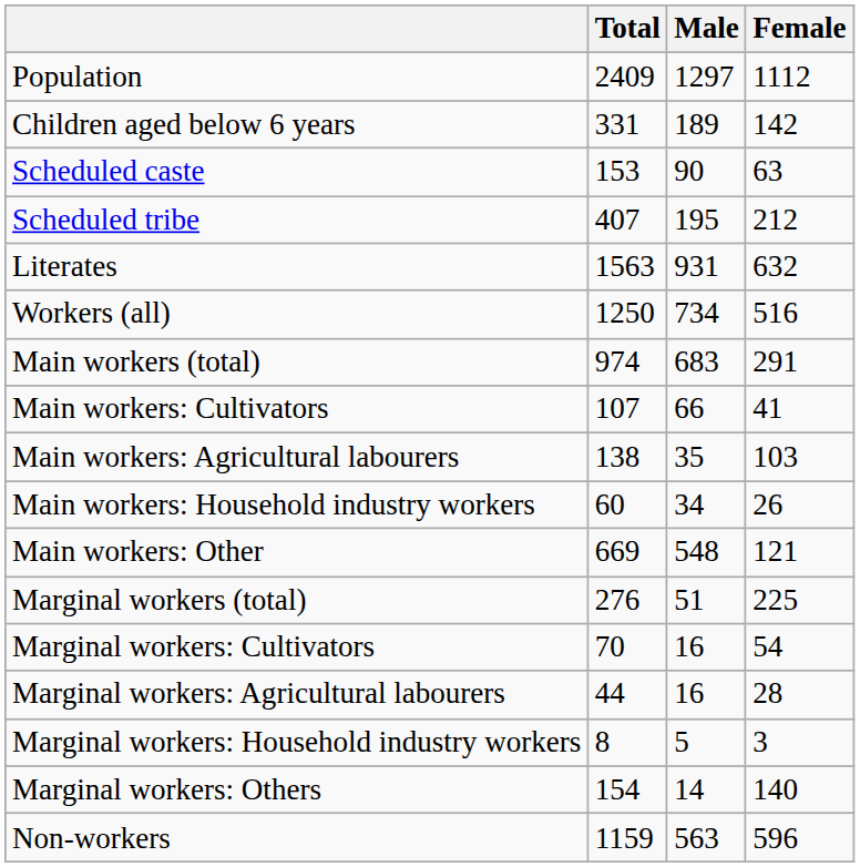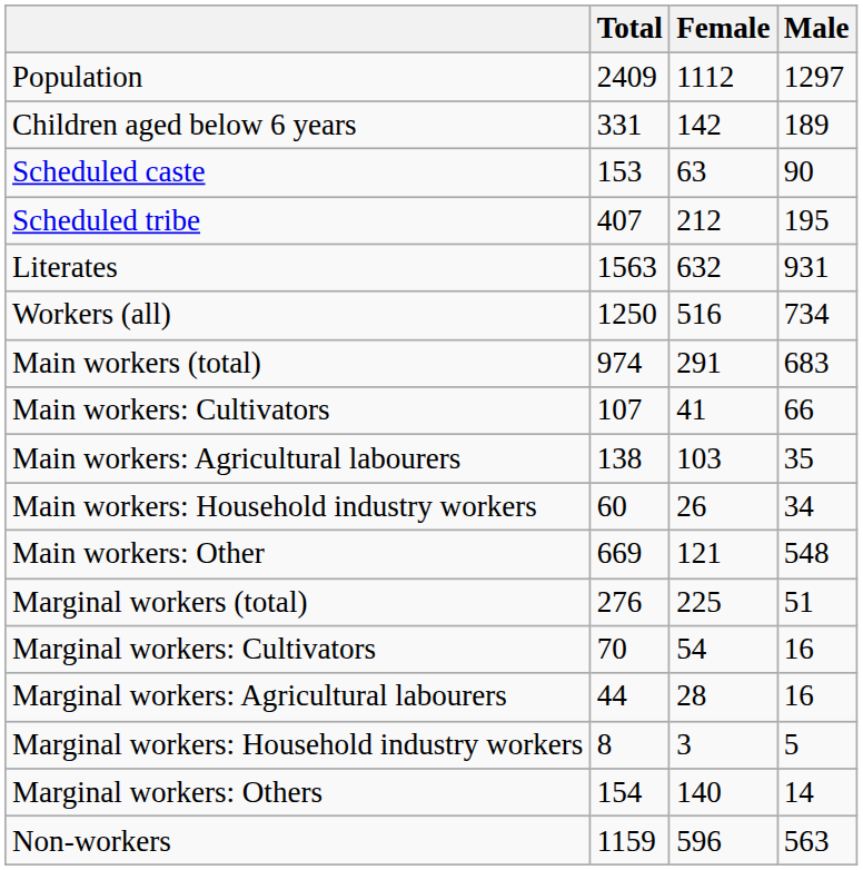columns swapped: Male <-> Female
